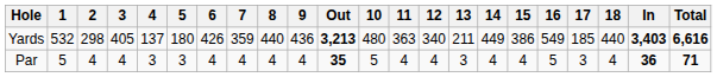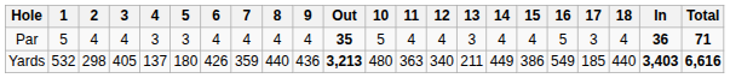rows swapped: Yards <-> Par
